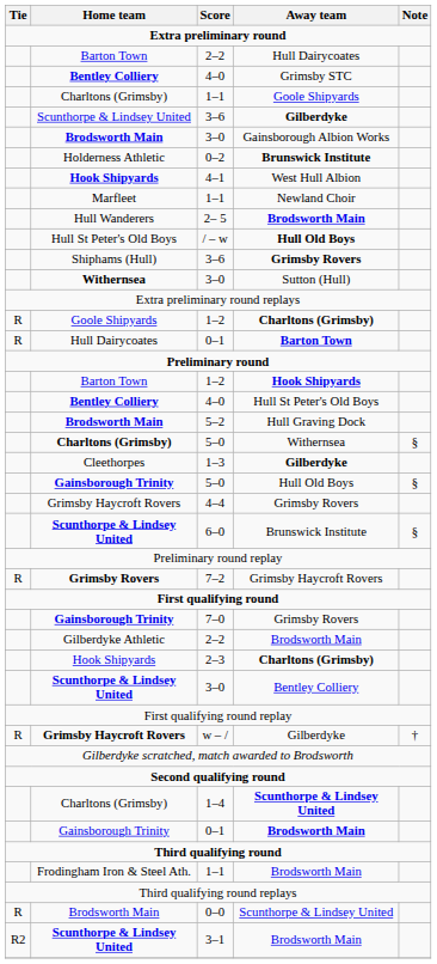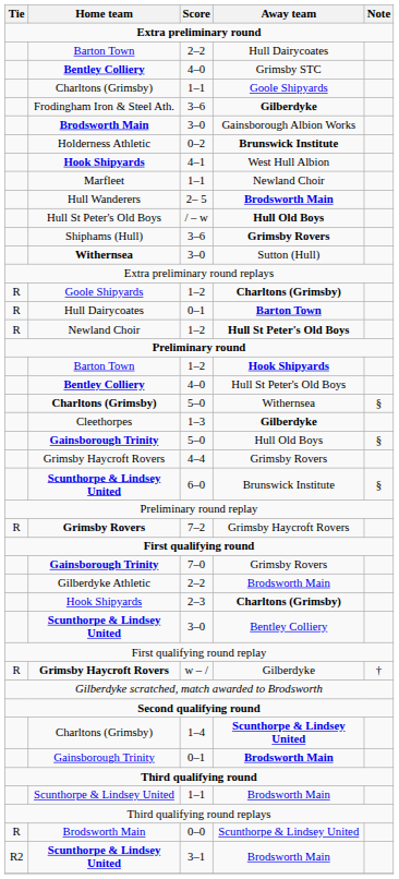3–6 / Gilberdyke | Home team: Scunthorpe & Lindsey United -> Frodingham Iron & Steel Ath.
+ row: R | Newland Choir | 1–2 | Hull St Peter's Old Boys
- row: Brodsworth Main | 5–2 | Hull Graving Dock
1–1 / Brodsworth Main | Home team: Frodingham Iron & Steel Ath. -> Scunthorpe & Lindsey United
